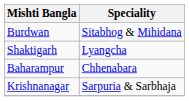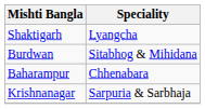rows swapped: Burdwan <-> Shaktigarh
